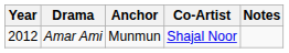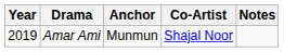Amar Ami | Year: 2012 -> 2019
